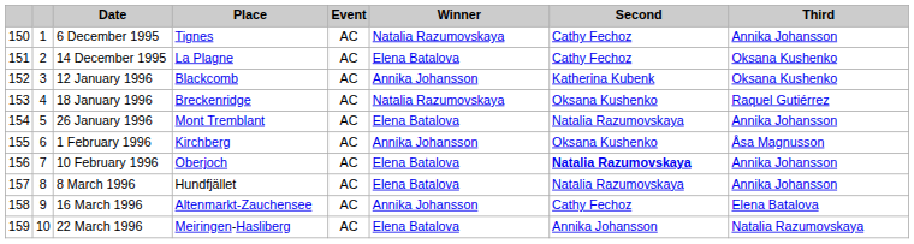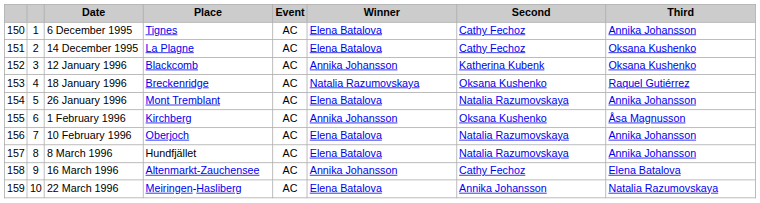6 December 1995 | Winner: Natalia Razumovskaya -> Elena Batalova
10 February 1996 | Second: bold -> normal
